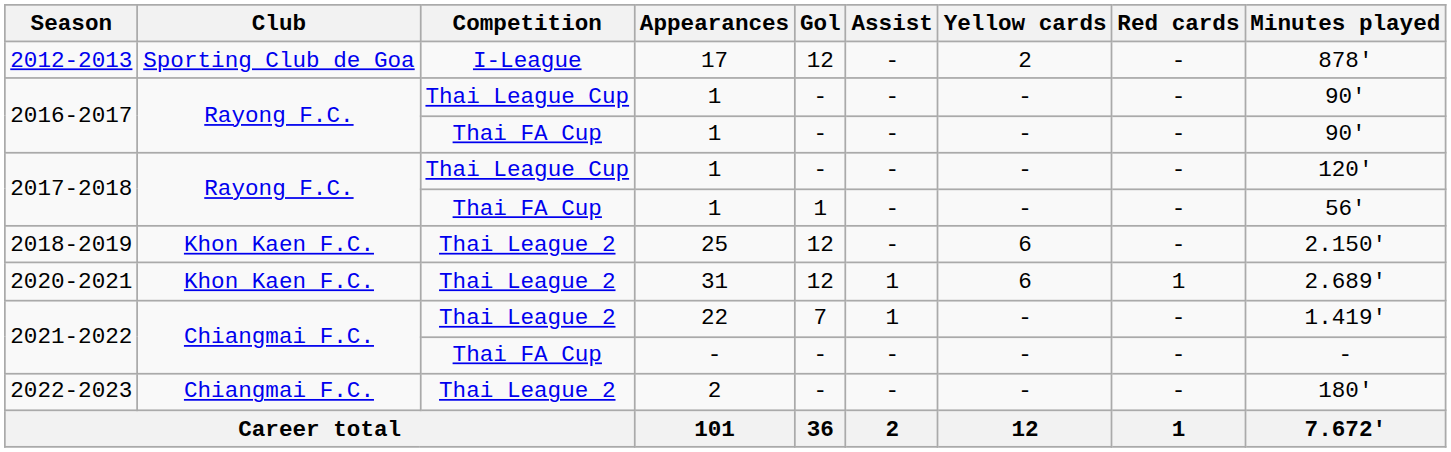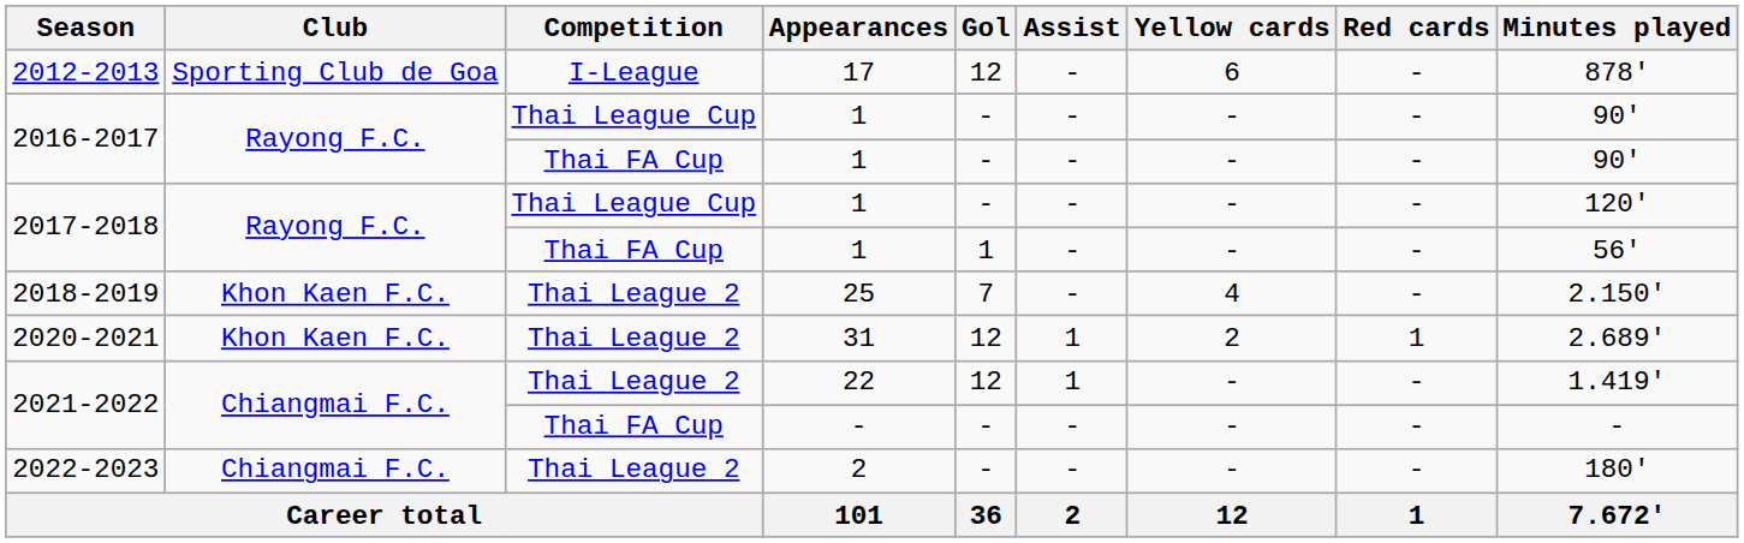2012-2013 | Yellow cards: 2 -> 6
2018-2019 | Gol: 12 -> 7
2018-2019 | Yellow cards: 6 -> 4
2020-2021 | Yellow cards: 6 -> 2
2021-2022 / Thai League 2 | Gol: 7 -> 12
